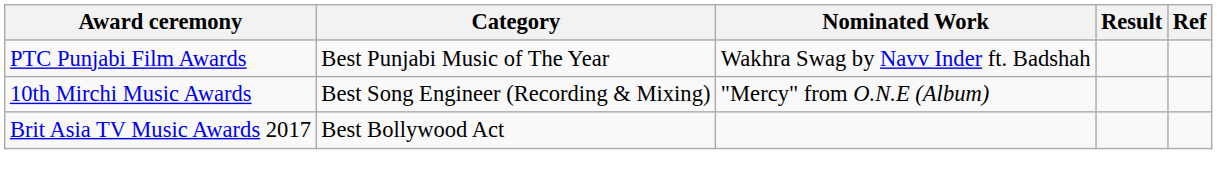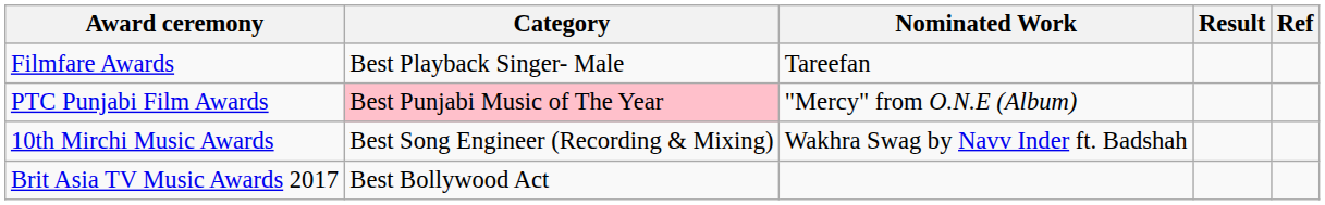+ row: Filmfare Awards | Best Playback Singer- Male | Tareefan
PTC Punjabi Film Awards | Category: no background -> pink background
PTC Punjabi Film Awards | Nominated Work: Wakhra Swag by Navv Inder ft. Badshah -> "Mercy" from O.N.E (Album)
10th Mirchi Music Awards | Nominated Work: "Mercy" from O.N.E (Album) -> Wakhra Swag by Navv Inder ft. Badshah
